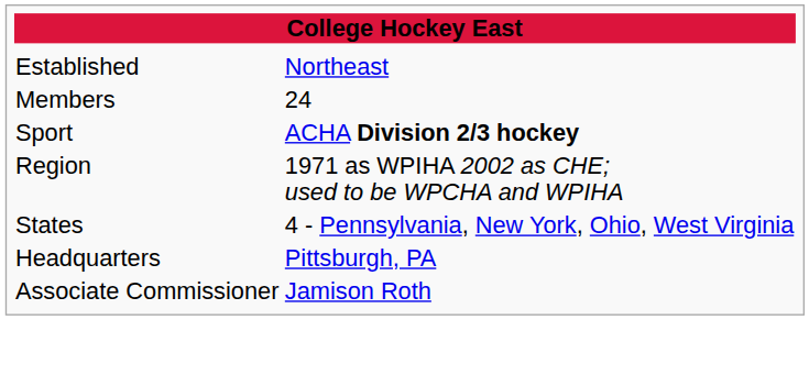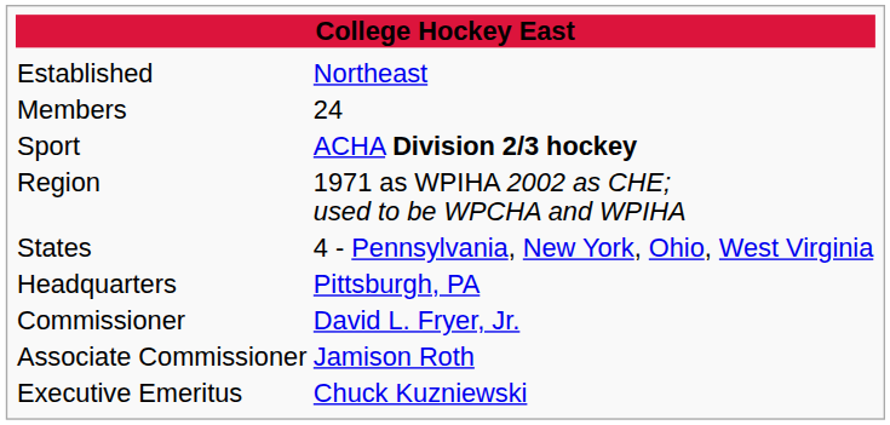+ row: Commissioner | David L. Fryer, Jr.
+ row: Executive Emeritus | Chuck Kuzniewski
